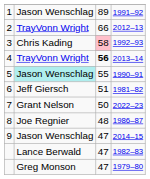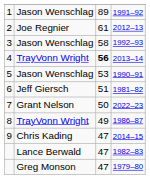2012–13 | column 2: TrayVonn Wright -> Joe Regnier
2012–13 | column 3: 66 -> 61
1992–93 | column 2: Chris Kading -> Jason Wenschlag
1992–93 | column 3: pink background -> no background
1990–91 | column 2: paleturquoise background -> no background
1990–91 | column 3: 55 -> 53
1986–87 | column 2: Joe Regnier -> TrayVonn Wright
1986–87 | column 3: 48 -> 49
2014–15 | column 2: Jason Wenschlag -> Chris Kading
